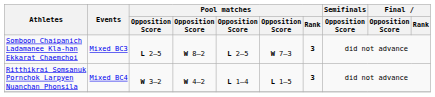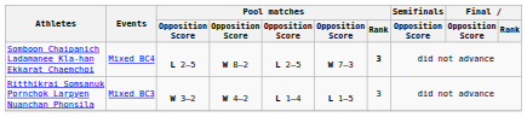Somboon Chaipanich Ladamanee Kla-han Ekkarat Chaemchoi | Events: Mixed BC3 -> Mixed BC4
Ritthikrai Somsanuk Pornchok Larpyen Nuanchan Phonsila | Events: Mixed BC4 -> Mixed BC3
Ritthikrai Somsanuk Pornchok Larpyen Nuanchan Phonsila | Pool matches / Rank: bold -> normal
